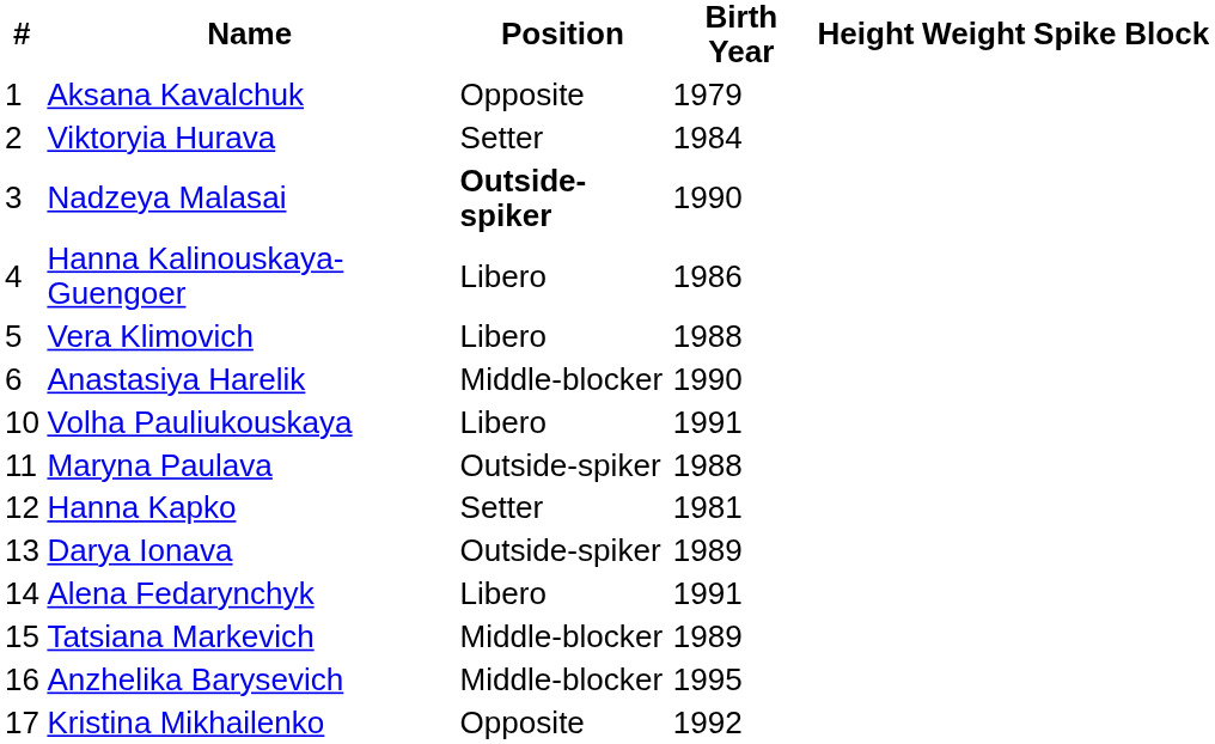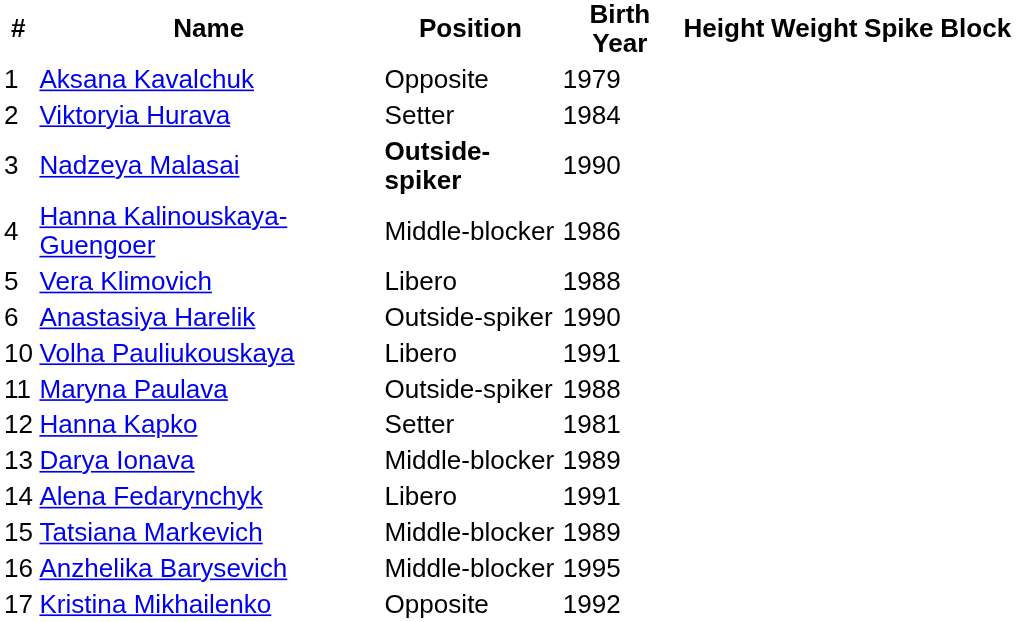Hanna Kalinouskaya-Guengoer | Position: Libero -> Middle-blocker
Anastasiya Harelik | Position: Middle-blocker -> Outside-spiker
Darya Ionava | Position: Outside-spiker -> Middle-blocker
